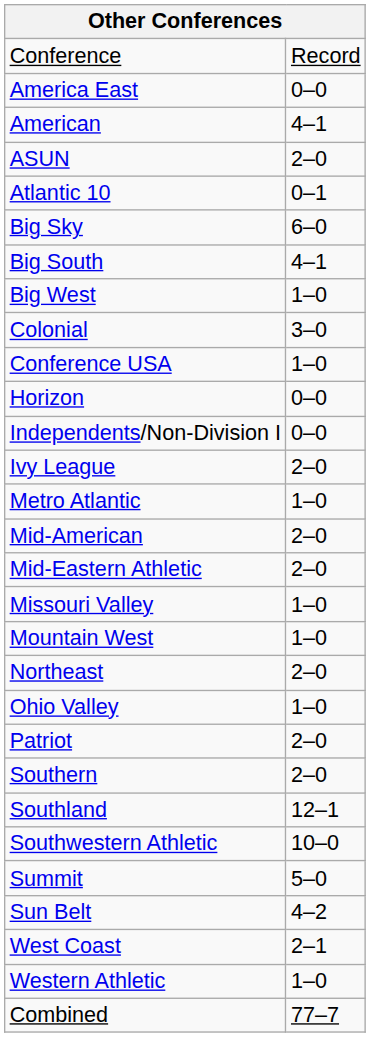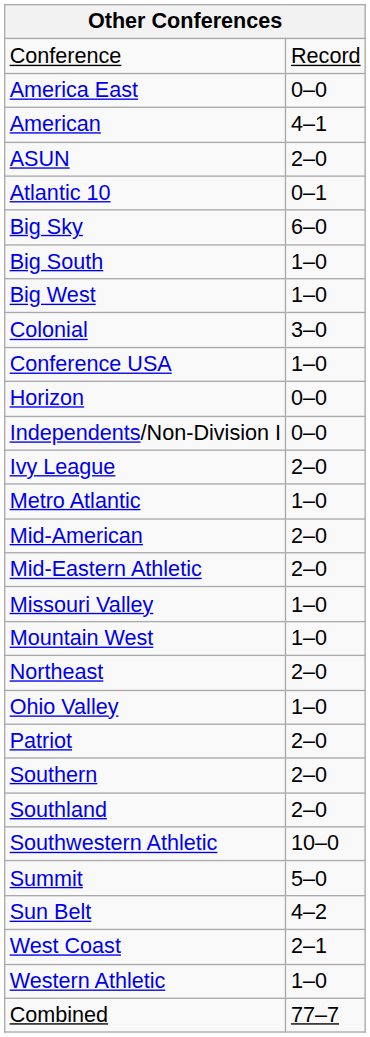Big South | column 2: 4–1 -> 1–0
Southland | column 2: 12–1 -> 2–0
